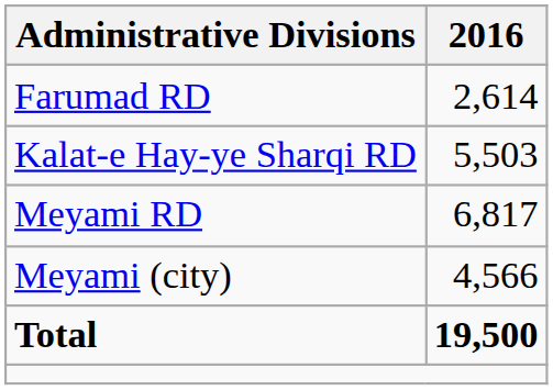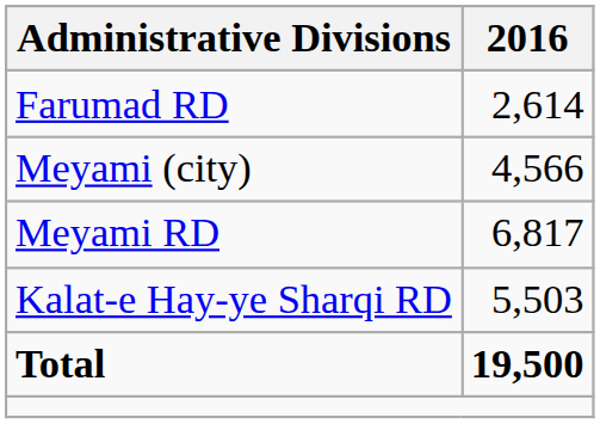rows swapped: Kalat-e Hay-ye Sharqi RD <-> Meyami (city)
